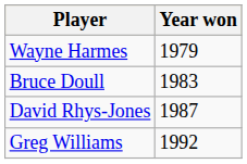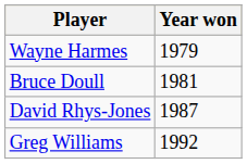Bruce Doull | Year won: 1983 -> 1981
